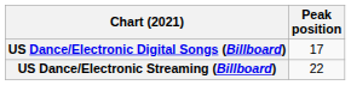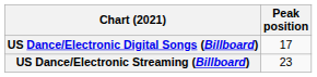US Dance/Electronic Streaming (Billboard) | Peak position: 22 -> 23
